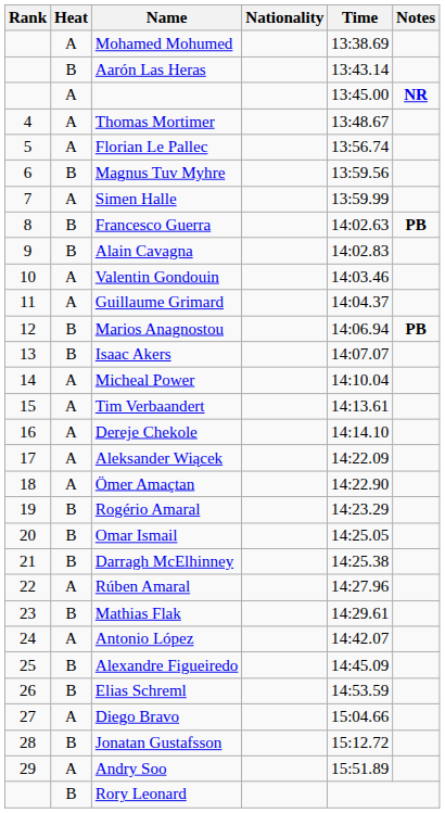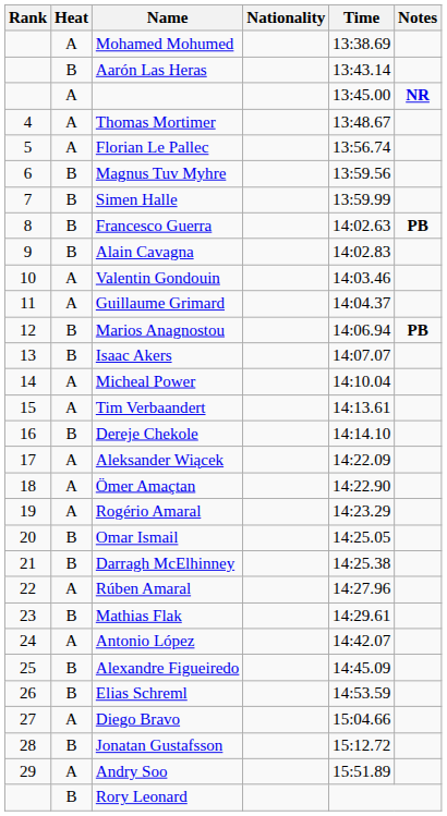Simen Halle | Heat: A -> B
Dereje Chekole | Heat: A -> B
Rogério Amaral | Heat: B -> A
